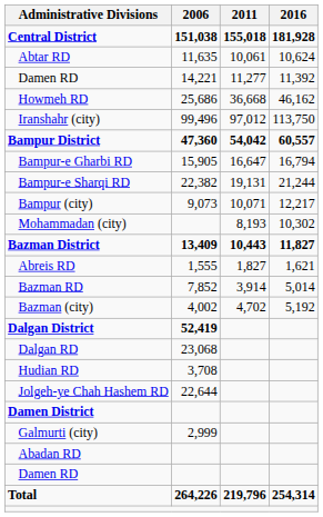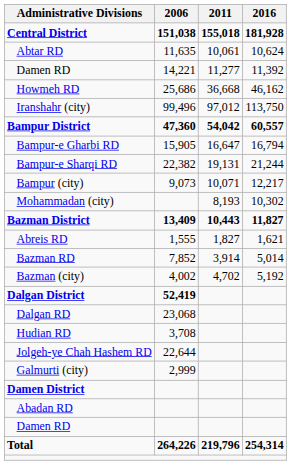rows swapped: Galmurti (city) <-> Damen District
